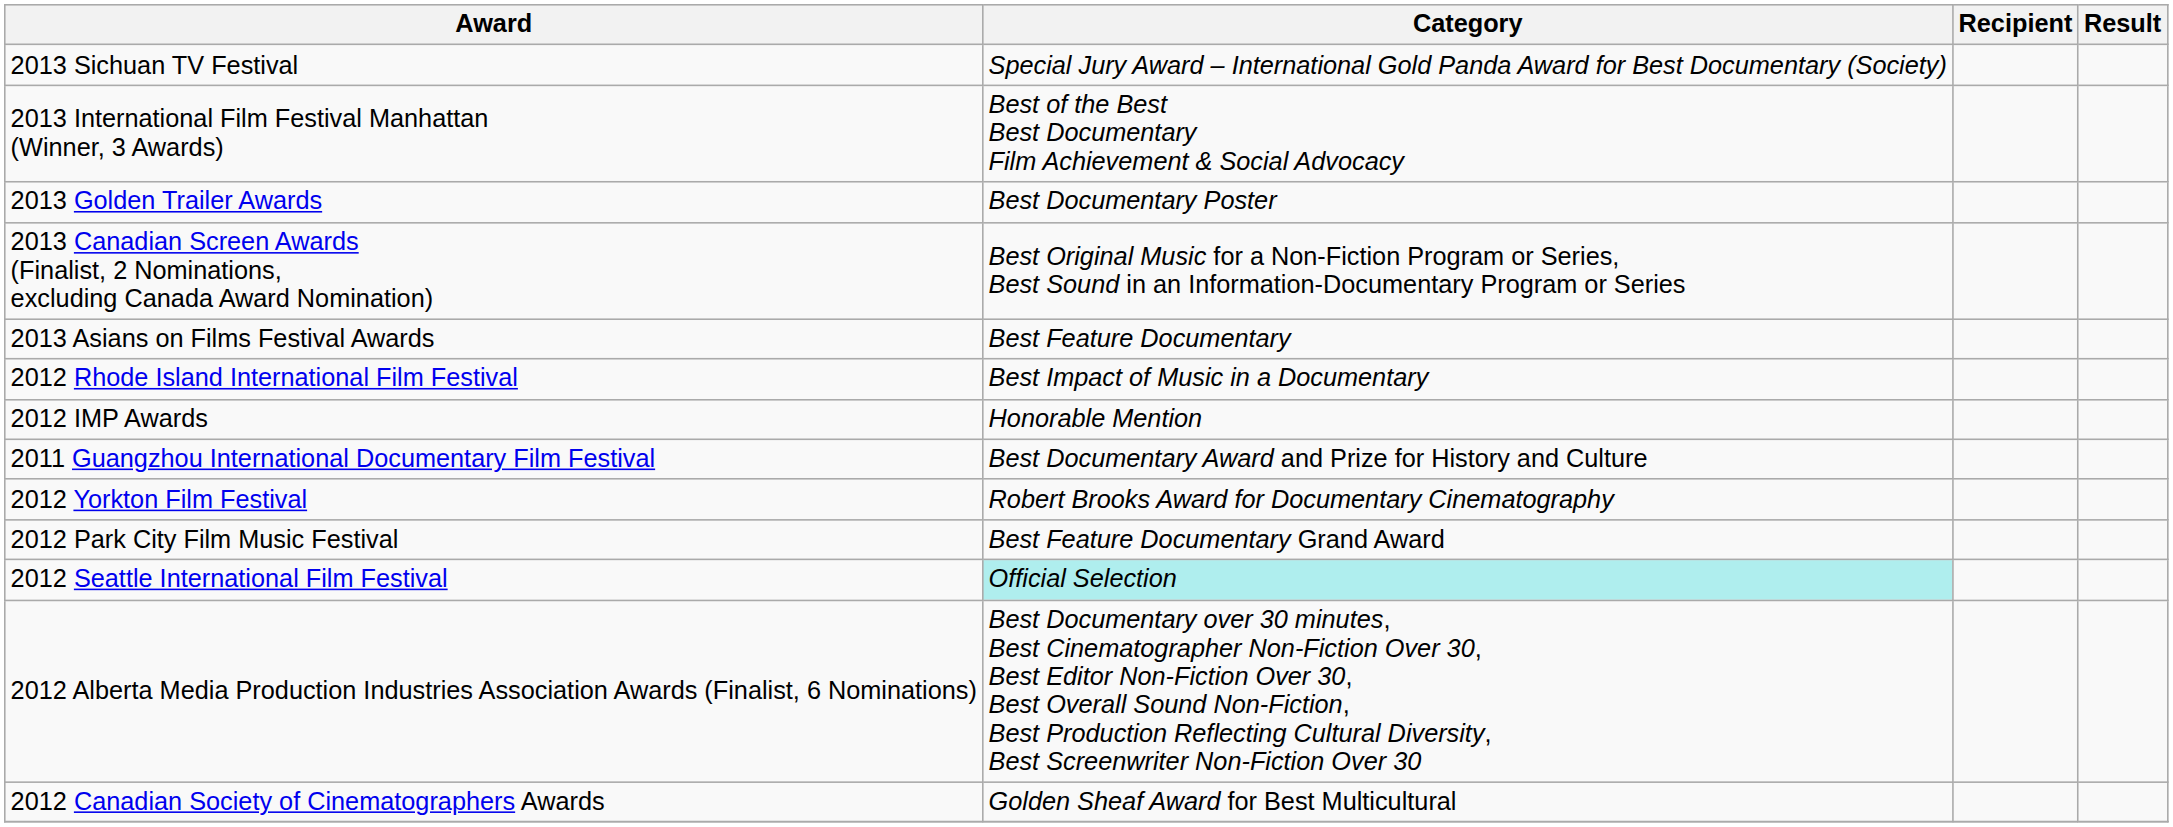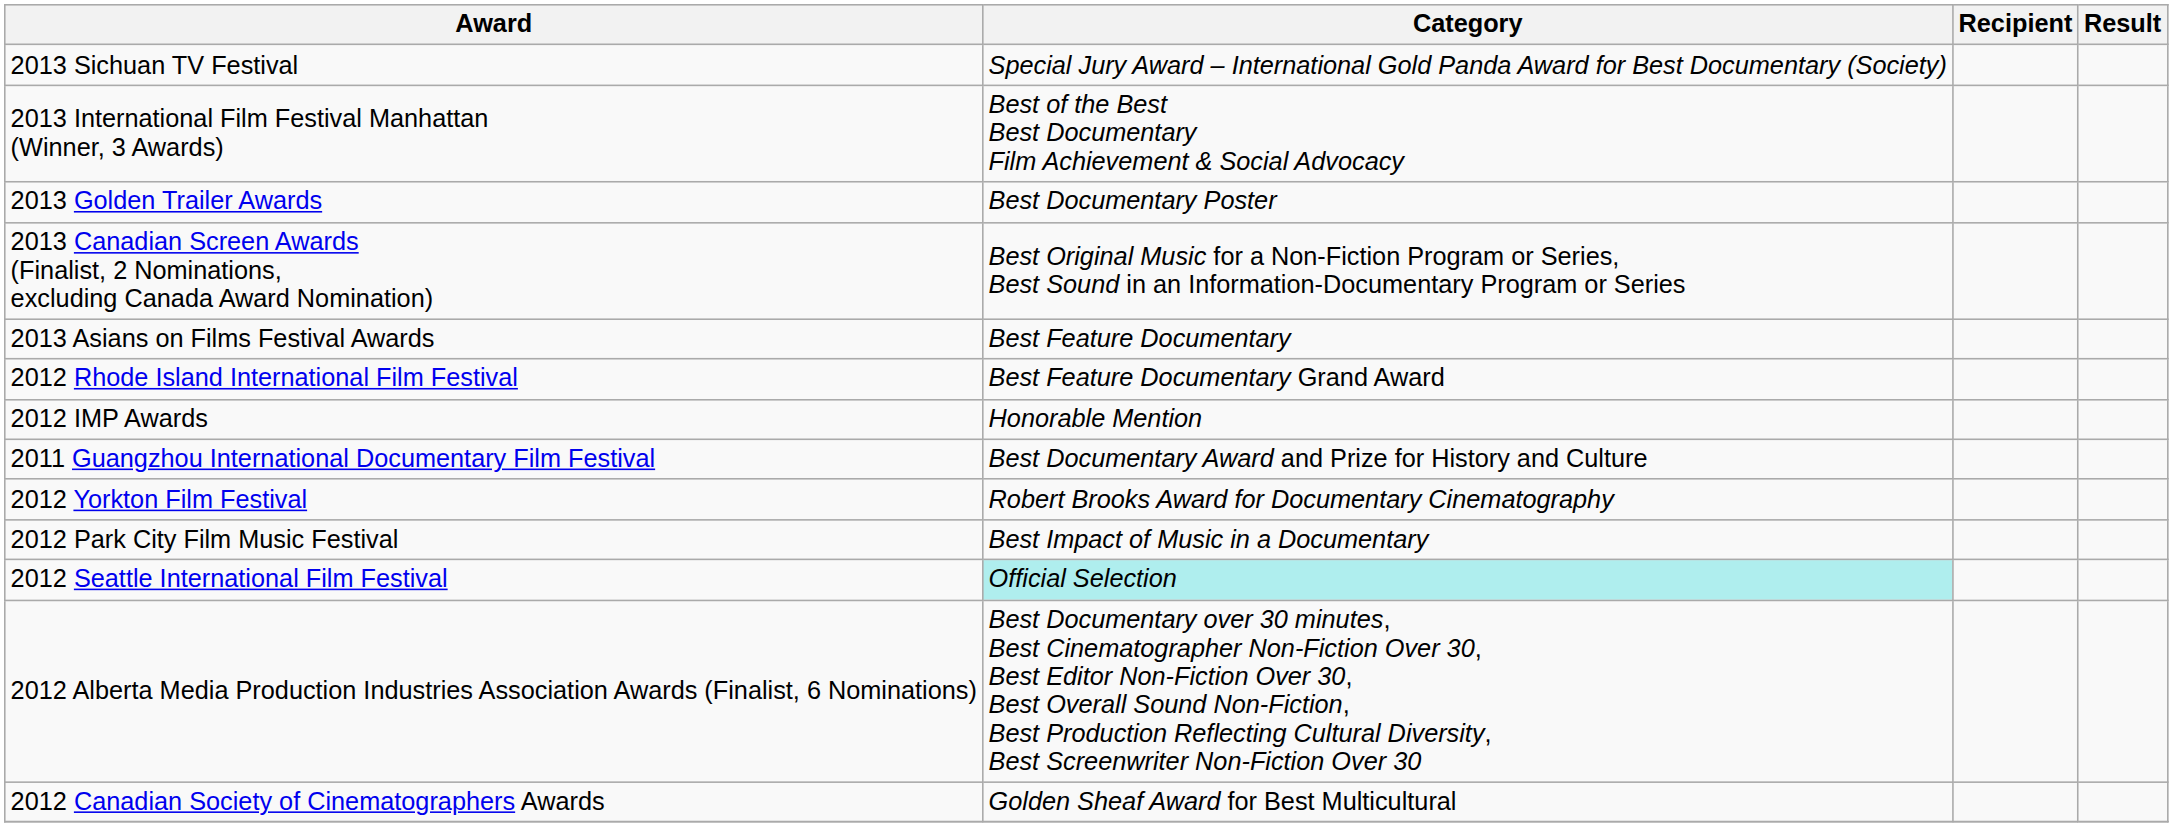2012 Rhode Island International Film Festival | Category: Best Impact of Music in a Documentary -> Best Feature Documentary Grand Award
2012 Park City Film Music Festival | Category: Best Feature Documentary Grand Award -> Best Impact of Music in a Documentary
